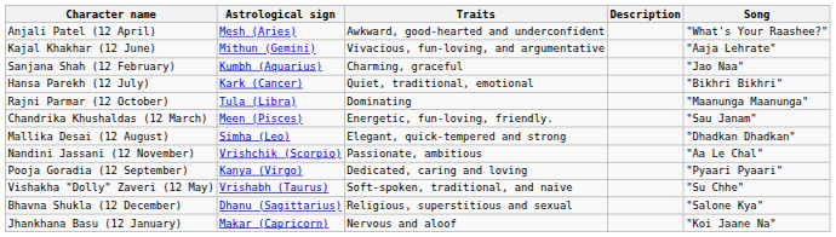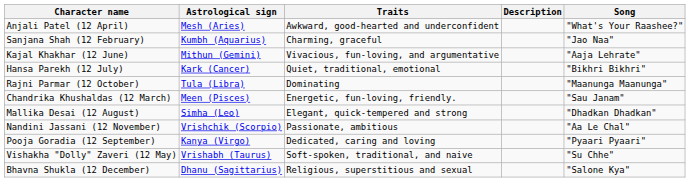rows swapped: Sanjana Shah (12 February) <-> Kajal Khakhar (12 June)
- row: Jhankhana Basu (12 January) | Makar (Capricorn) | Nervous and aloof | "Koi Jaane Na"
